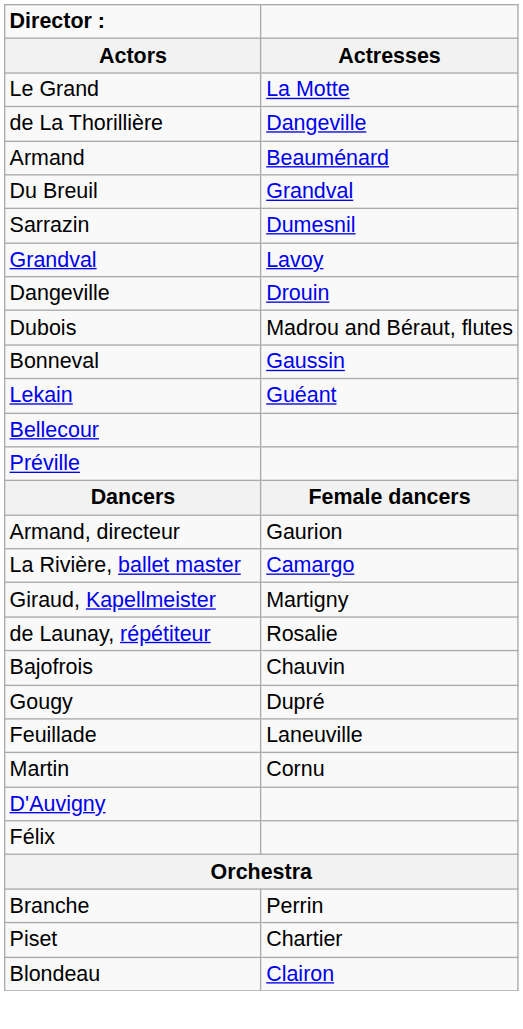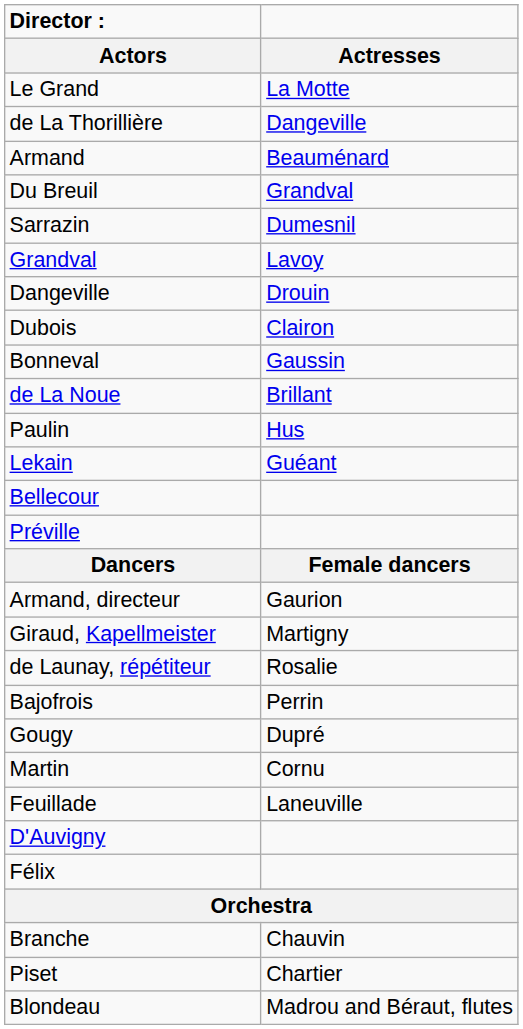Dubois | Actresses: Madrou and Béraut, flutes -> Clairon
+ row: de La Noue | Brillant
+ row: Paulin | Hus
- row: La Rivière, ballet master | Camargo
Bajofrois | Actresses: Chauvin -> Perrin
rows swapped: Feuillade <-> Martin
Branche | Actresses: Perrin -> Chauvin
Blondeau | Actresses: Clairon -> Madrou and Béraut, flutes
